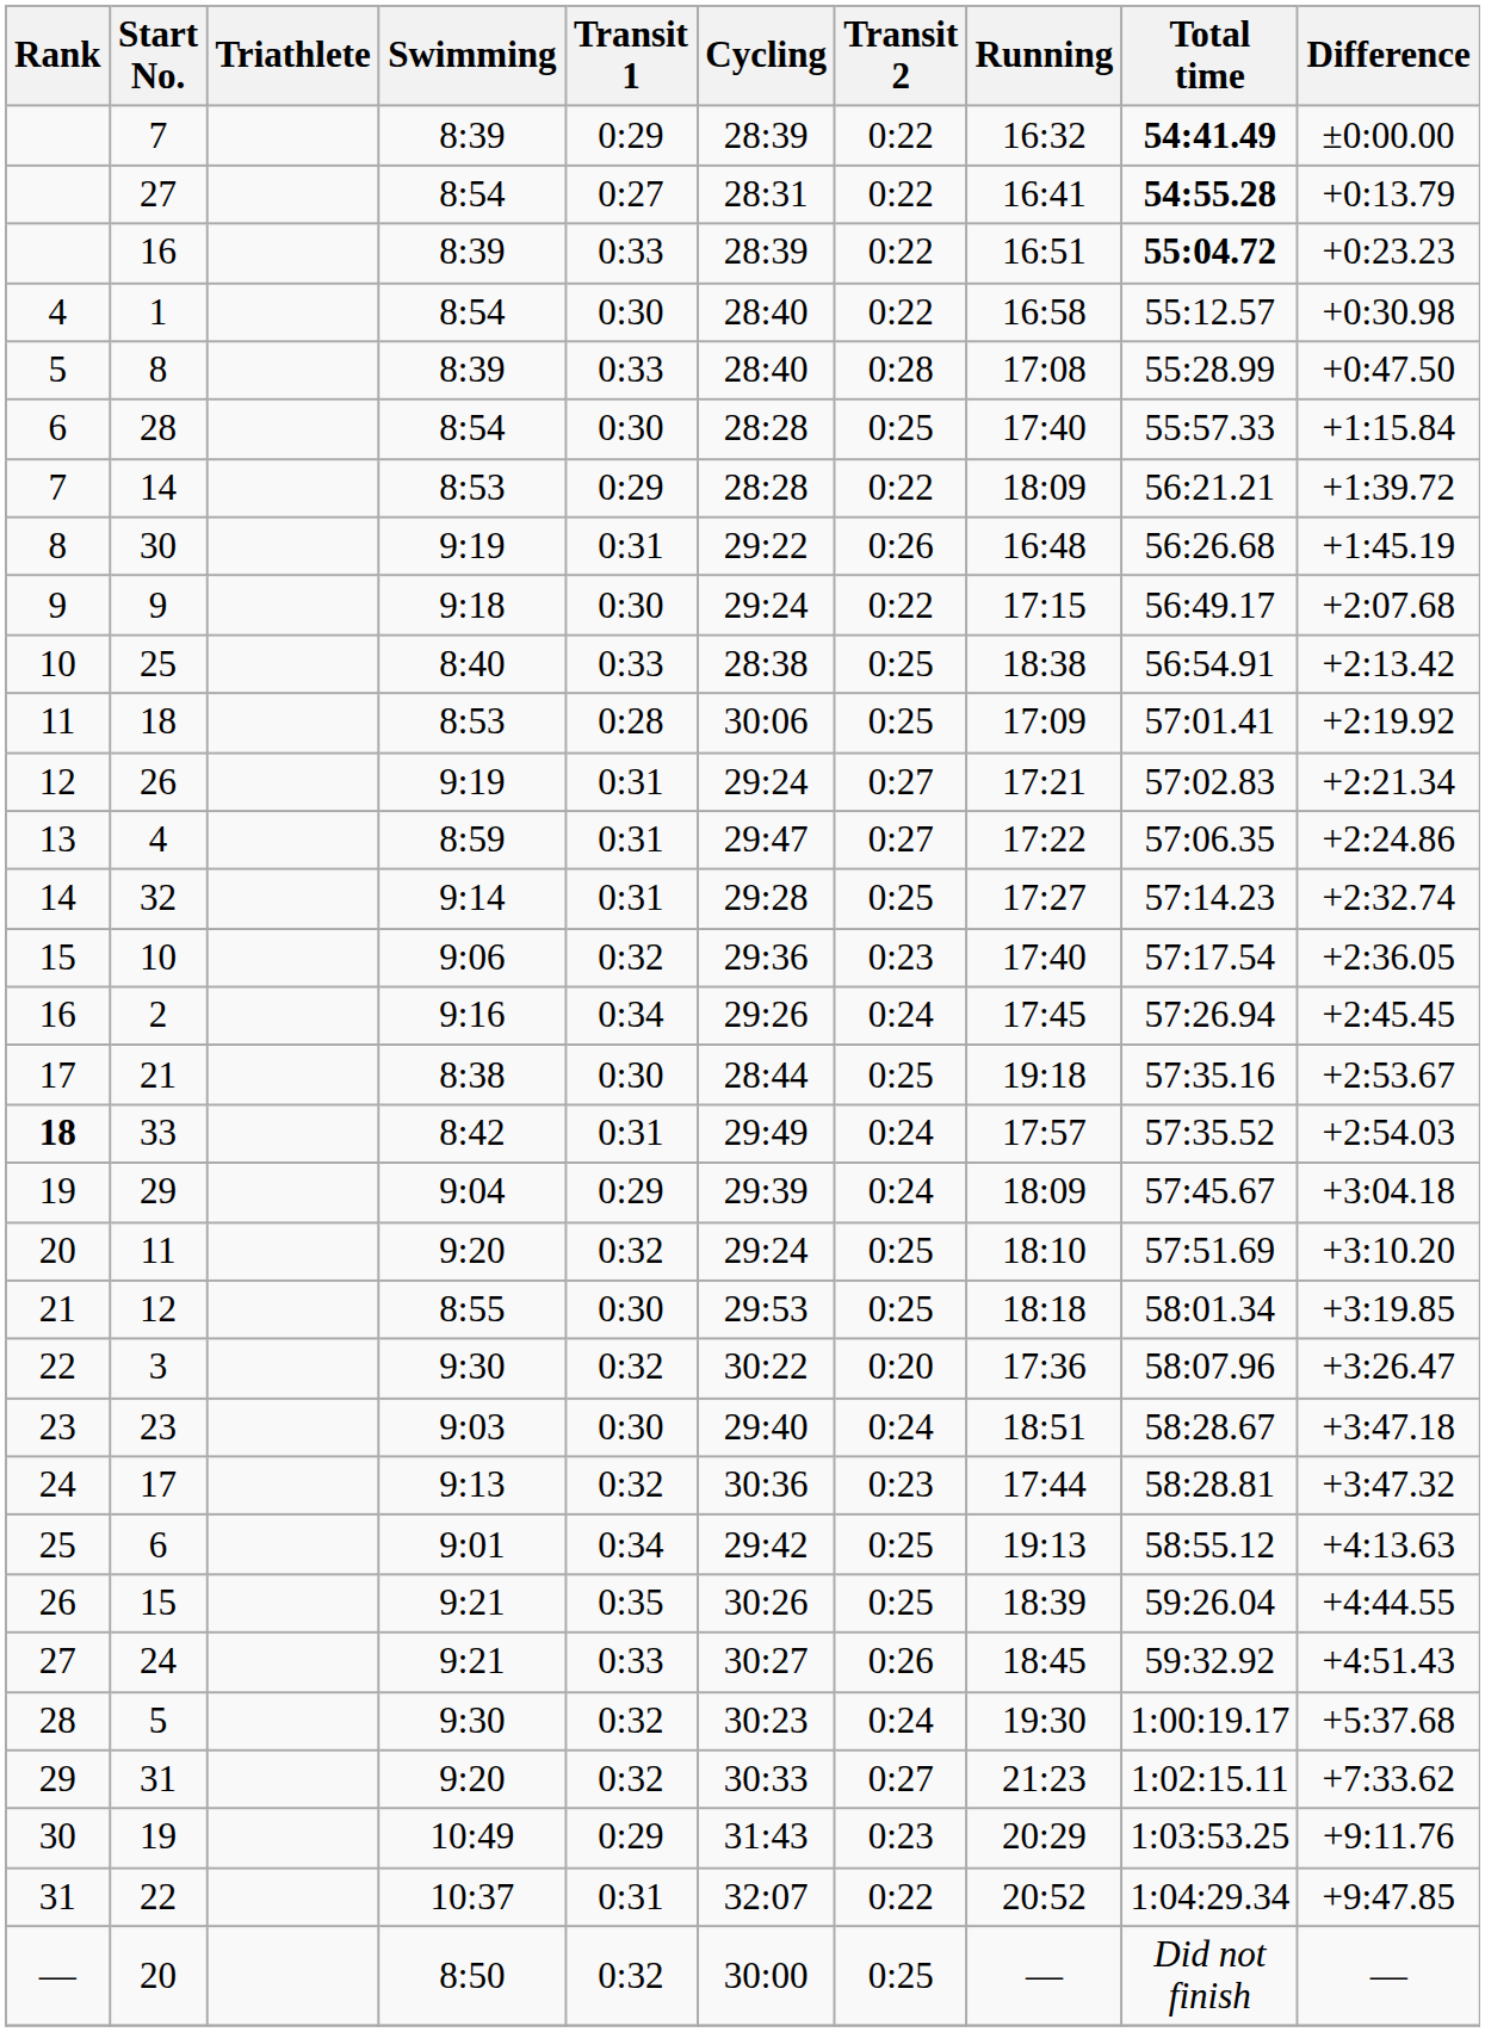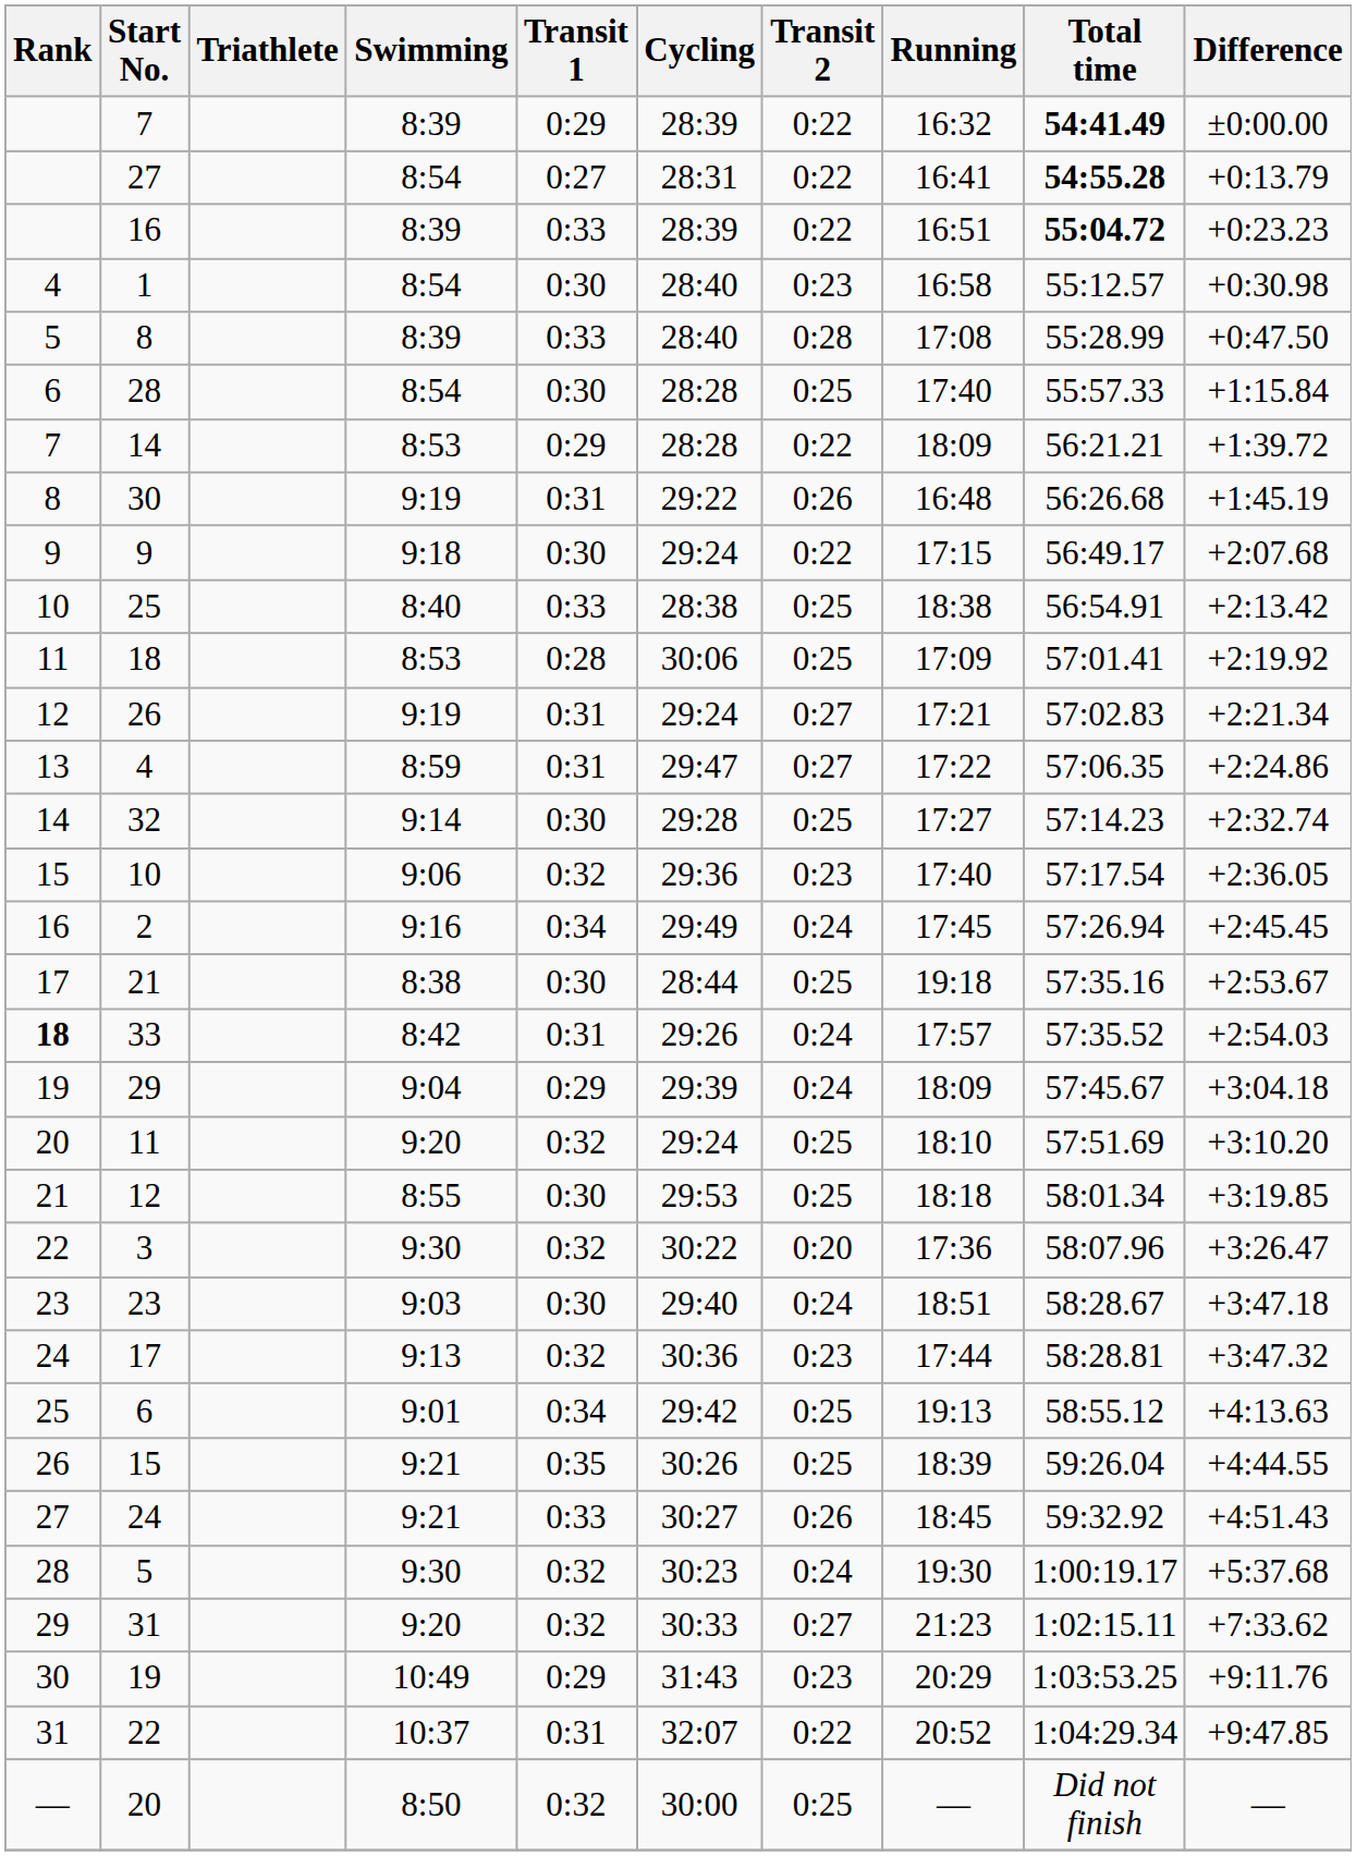1 | Transit 2: 0:22 -> 0:23
32 | Transit 1: 0:31 -> 0:30
2 | Cycling: 29:26 -> 29:49
33 | Cycling: 29:49 -> 29:26
